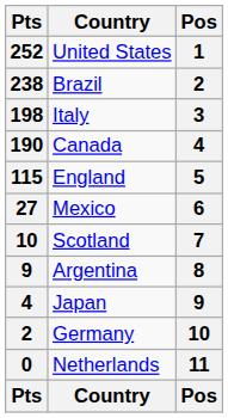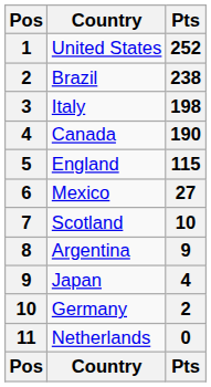columns swapped: Pos <-> Pts
